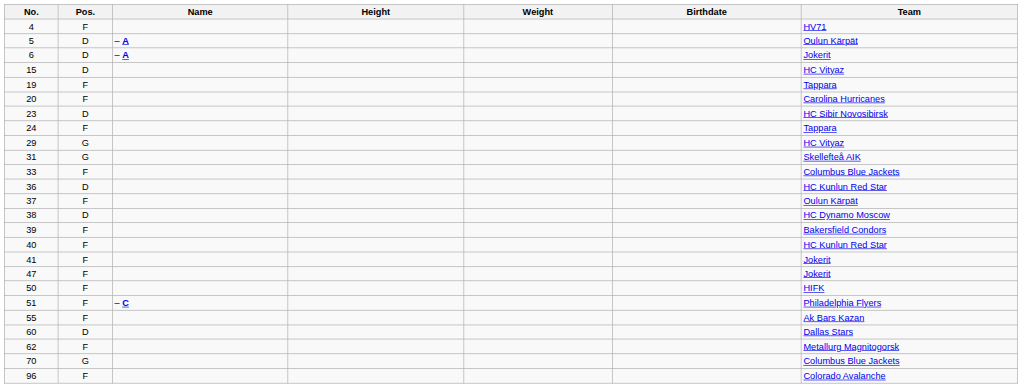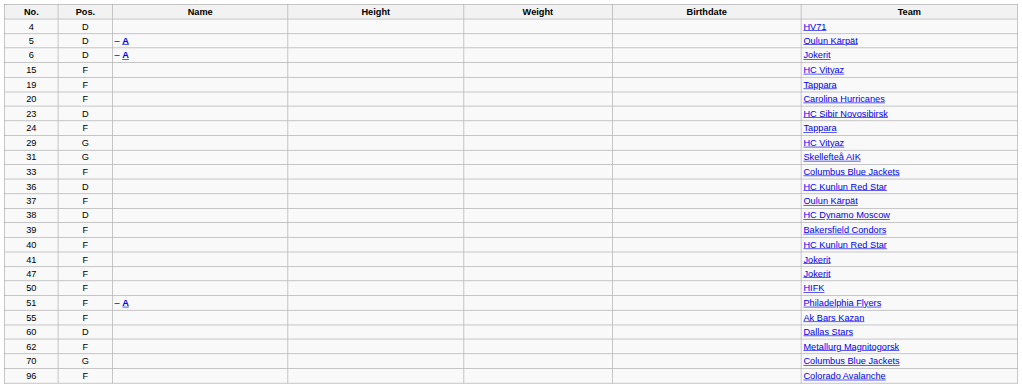4 | Pos.: F -> D
15 | Pos.: D -> F
51 | Name: – C -> – A
